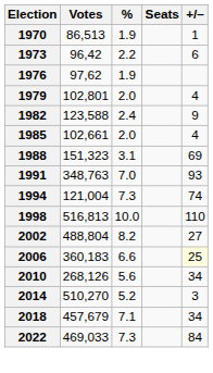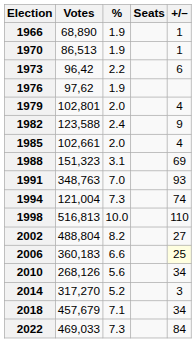+ row: 1966 | 68,890 | 1.9 | 1
2014 | Votes: 510,270 -> 317,270
